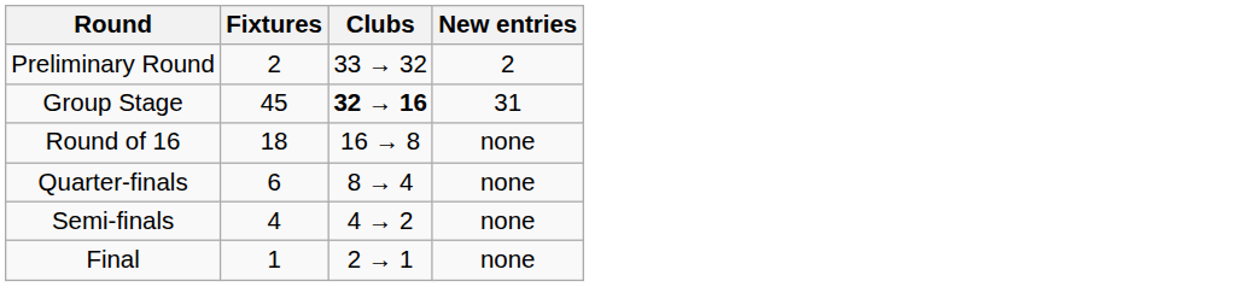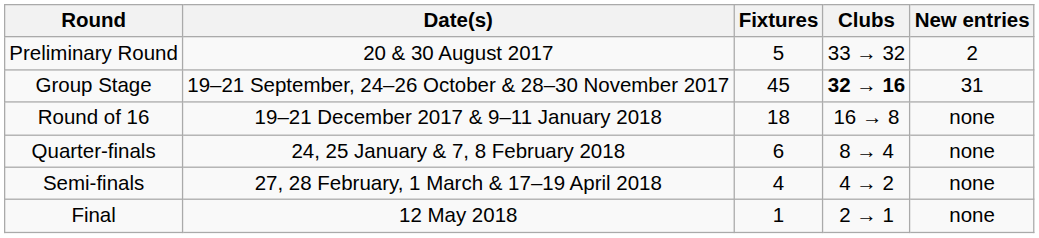+ column: Date(s) | 20 & 30 August 2017 | 19–21 September, 24–26 October & 28–30 November 2017 | 19–21 December 2017 & 9–11 January 2018 | 24, 25 January & 7, 8 February 2018 | 27, 28 February, 1 March & 17–19 April 2018 | 12 May 2018
Preliminary Round | Fixtures: 2 -> 5
